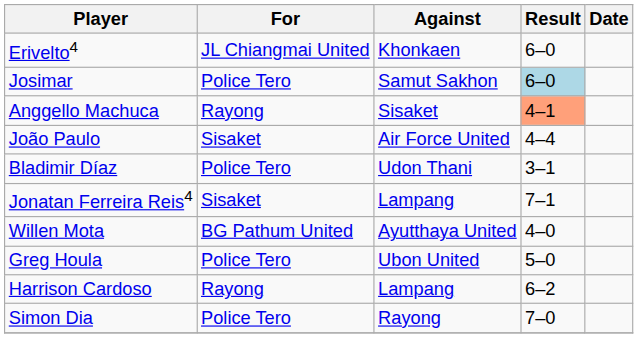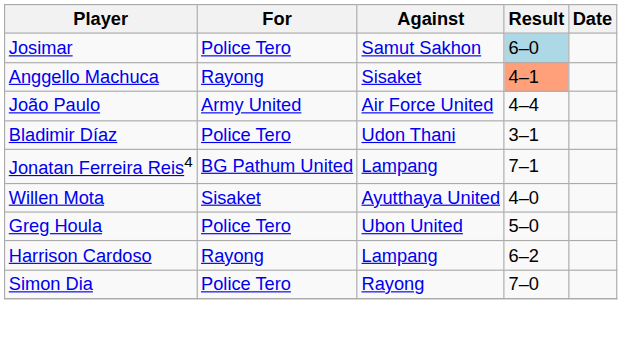- row: Erivelto4 | JL Chiangmai United | Khonkaen | 6–0
João Paulo | For: Sisaket -> Army United
Jonatan Ferreira Reis4 | For: Sisaket -> BG Pathum United
Willen Mota | For: BG Pathum United -> Sisaket
